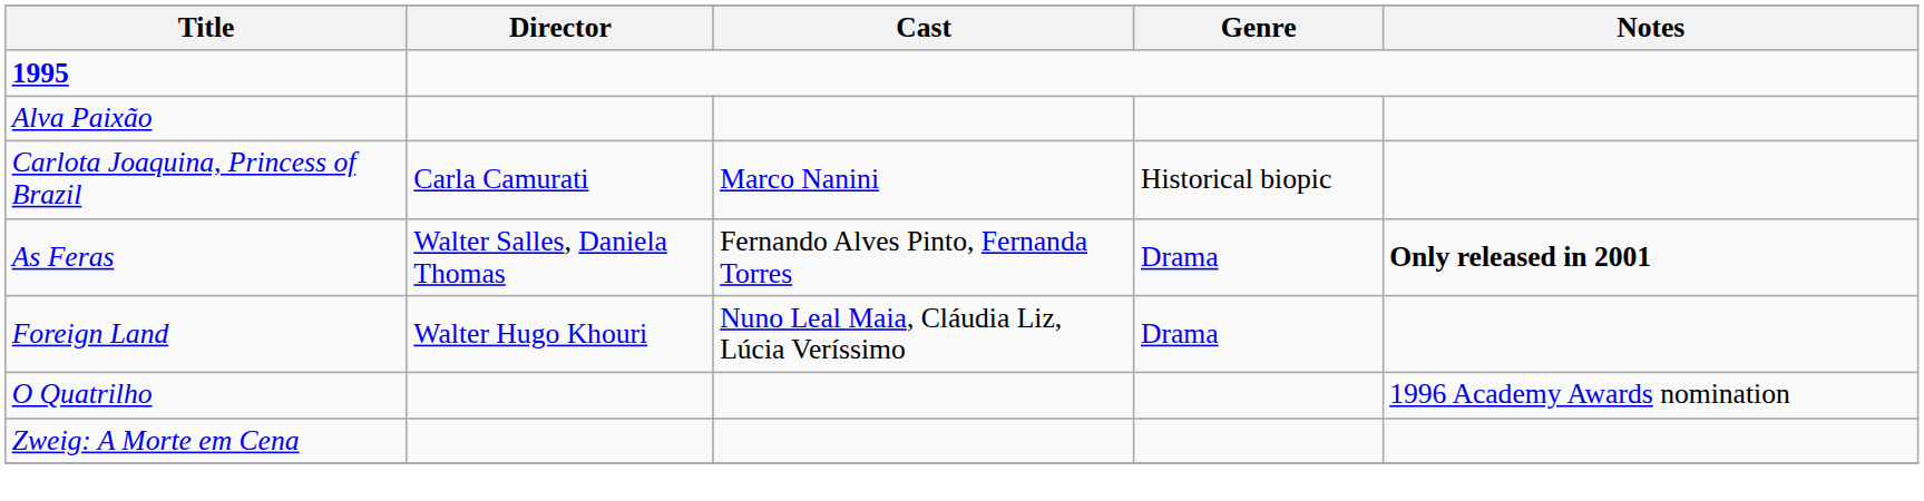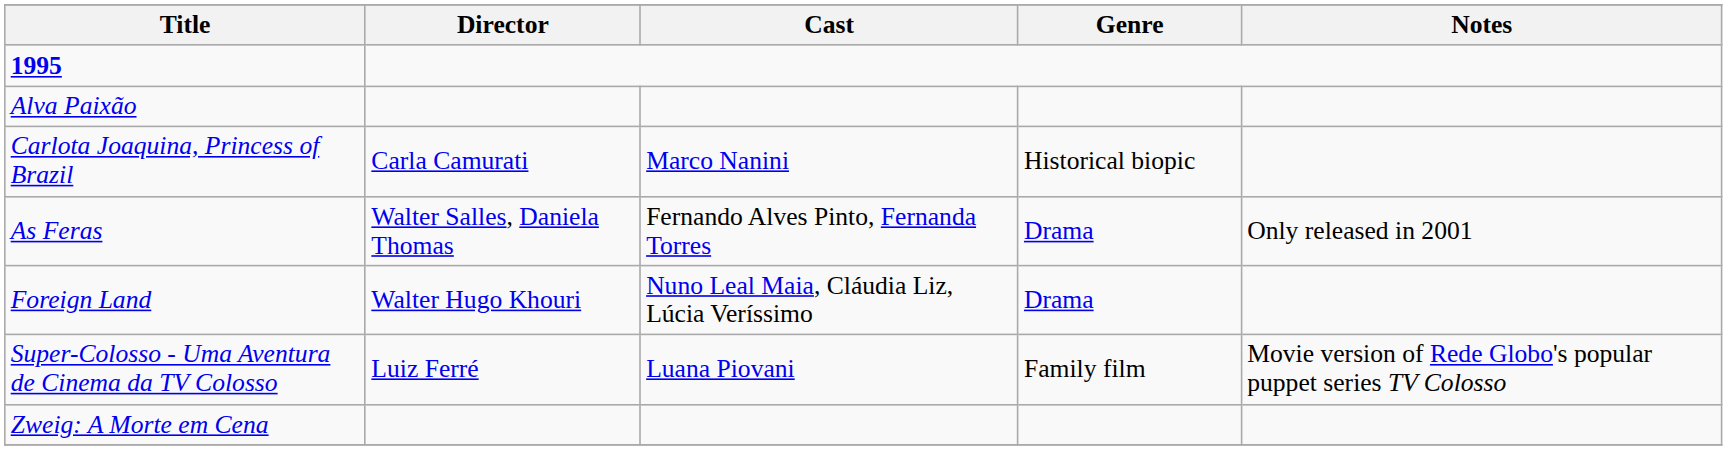As Feras | Notes: bold -> normal
- row: O Quatrilho | 1996 Academy Awards nomination
+ row: Super-Colosso - Uma Aventura de Cinema da TV Colosso | Luiz Ferré | Luana Piovani | Family film | Movie version of Rede Globo's popular puppet series TV Colosso
